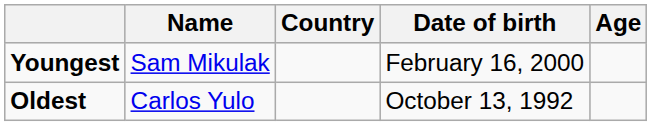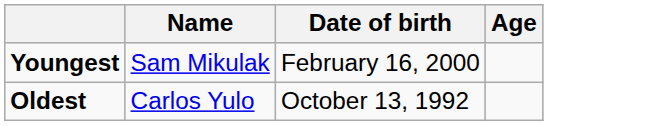- column: Country
